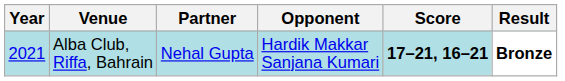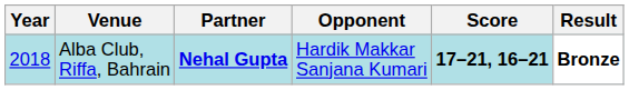Alba Club, Riffa, Bahrain | Year: 2021 -> 2018
Alba Club, Riffa, Bahrain | Partner: normal -> bold
